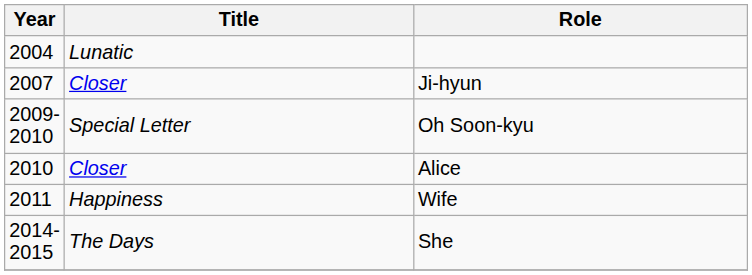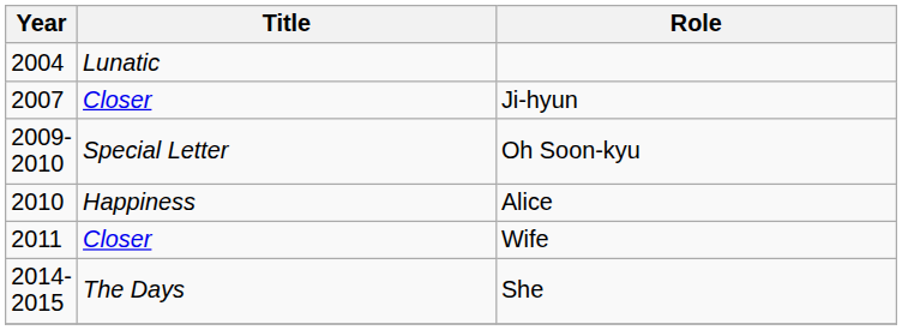Alice | Title: Closer -> Happiness
Wife | Title: Happiness -> Closer
